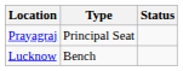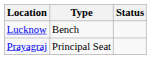rows swapped: Prayagraj <-> Lucknow
